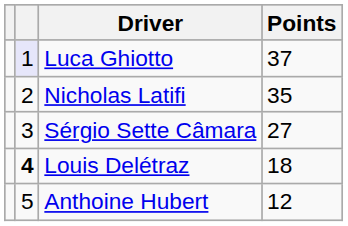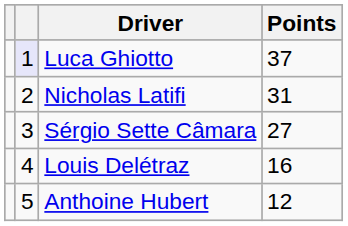Nicholas Latifi | Points: 35 -> 31
Louis Delétraz | column 2: bold -> normal
Louis Delétraz | Points: 18 -> 16
